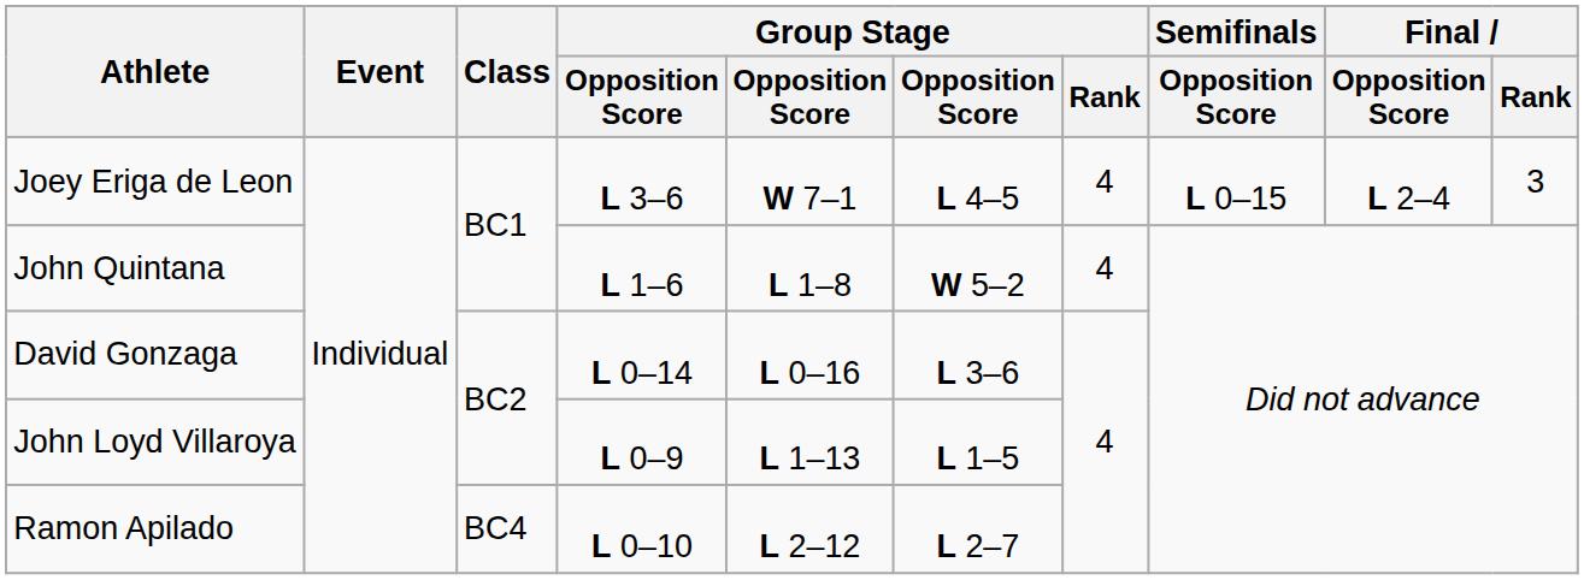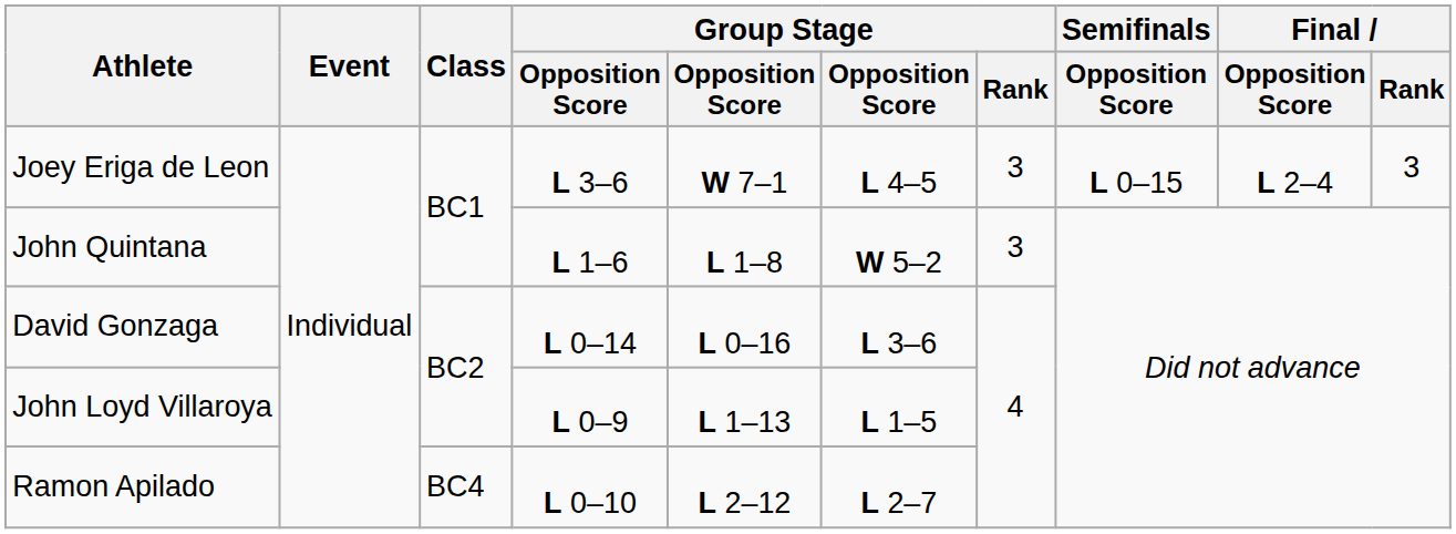Joey Eriga de Leon | Group Stage / Rank: 4 -> 3
John Quintana | Group Stage / Rank: 4 -> 3
